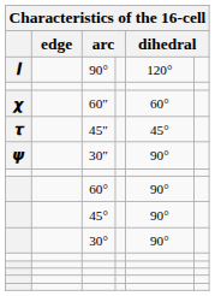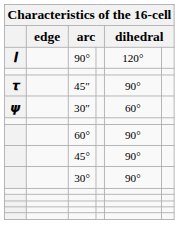- row: 𝟀 | 60″ | 60°
45″ | column 5: 45° -> 90°
30″ | column 5: 90° -> 60°
